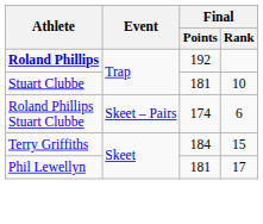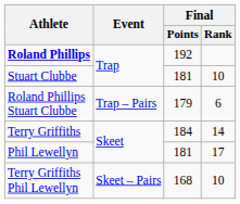Roland Phillips Stuart Clubbe | Event: Skeet – Pairs -> Trap – Pairs
Roland Phillips Stuart Clubbe | Final / Points: 174 -> 179
Terry Griffiths | Final / Rank: 15 -> 14
+ row: Terry Griffiths Phil Lewellyn | Skeet – Pairs | 168 | 10
